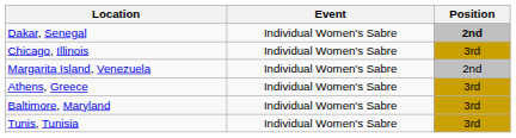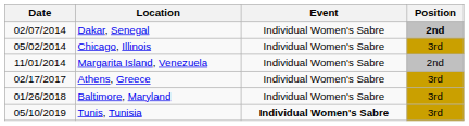+ column: Date | 02/07/2014 | 05/02/2014 | 11/01/2014 | 02/17/2017 | 01/26/2018 | 05/10/2019
Tunis, Tunisia | Event: normal -> bold
